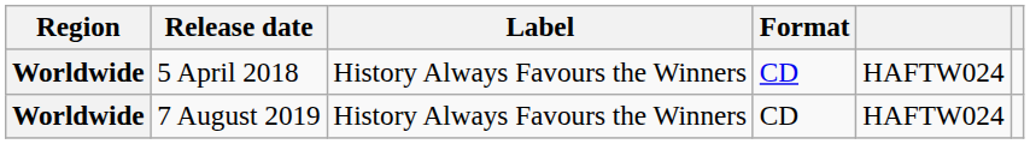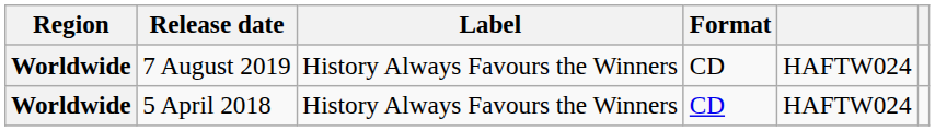rows swapped: 5 April 2018 <-> 7 August 2019
